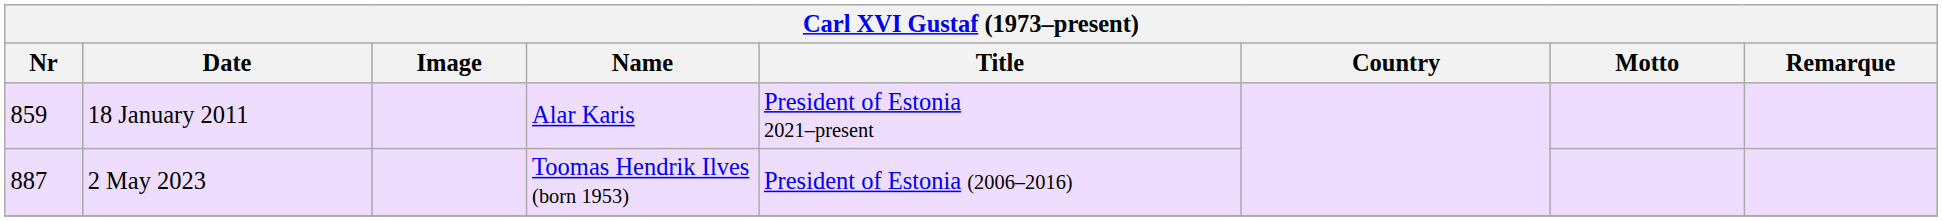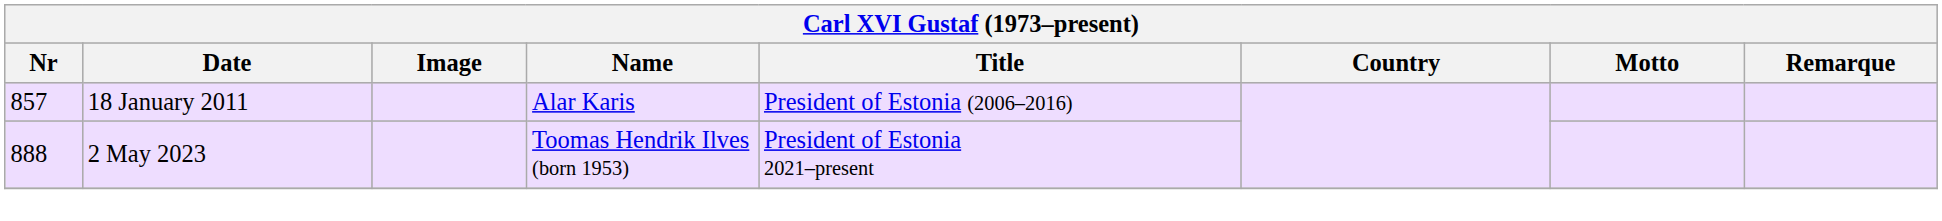18 January 2011 | Nr: 859 -> 857
18 January 2011 | Title: President of Estonia 2021–present -> President of Estonia (2006–2016)
2 May 2023 | Nr: 887 -> 888
2 May 2023 | Title: President of Estonia (2006–2016) -> President of Estonia 2021–present
